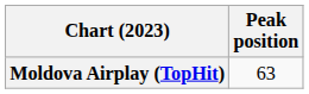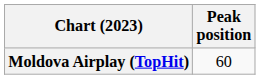Moldova Airplay (TopHit) | Peak position: 63 -> 60
